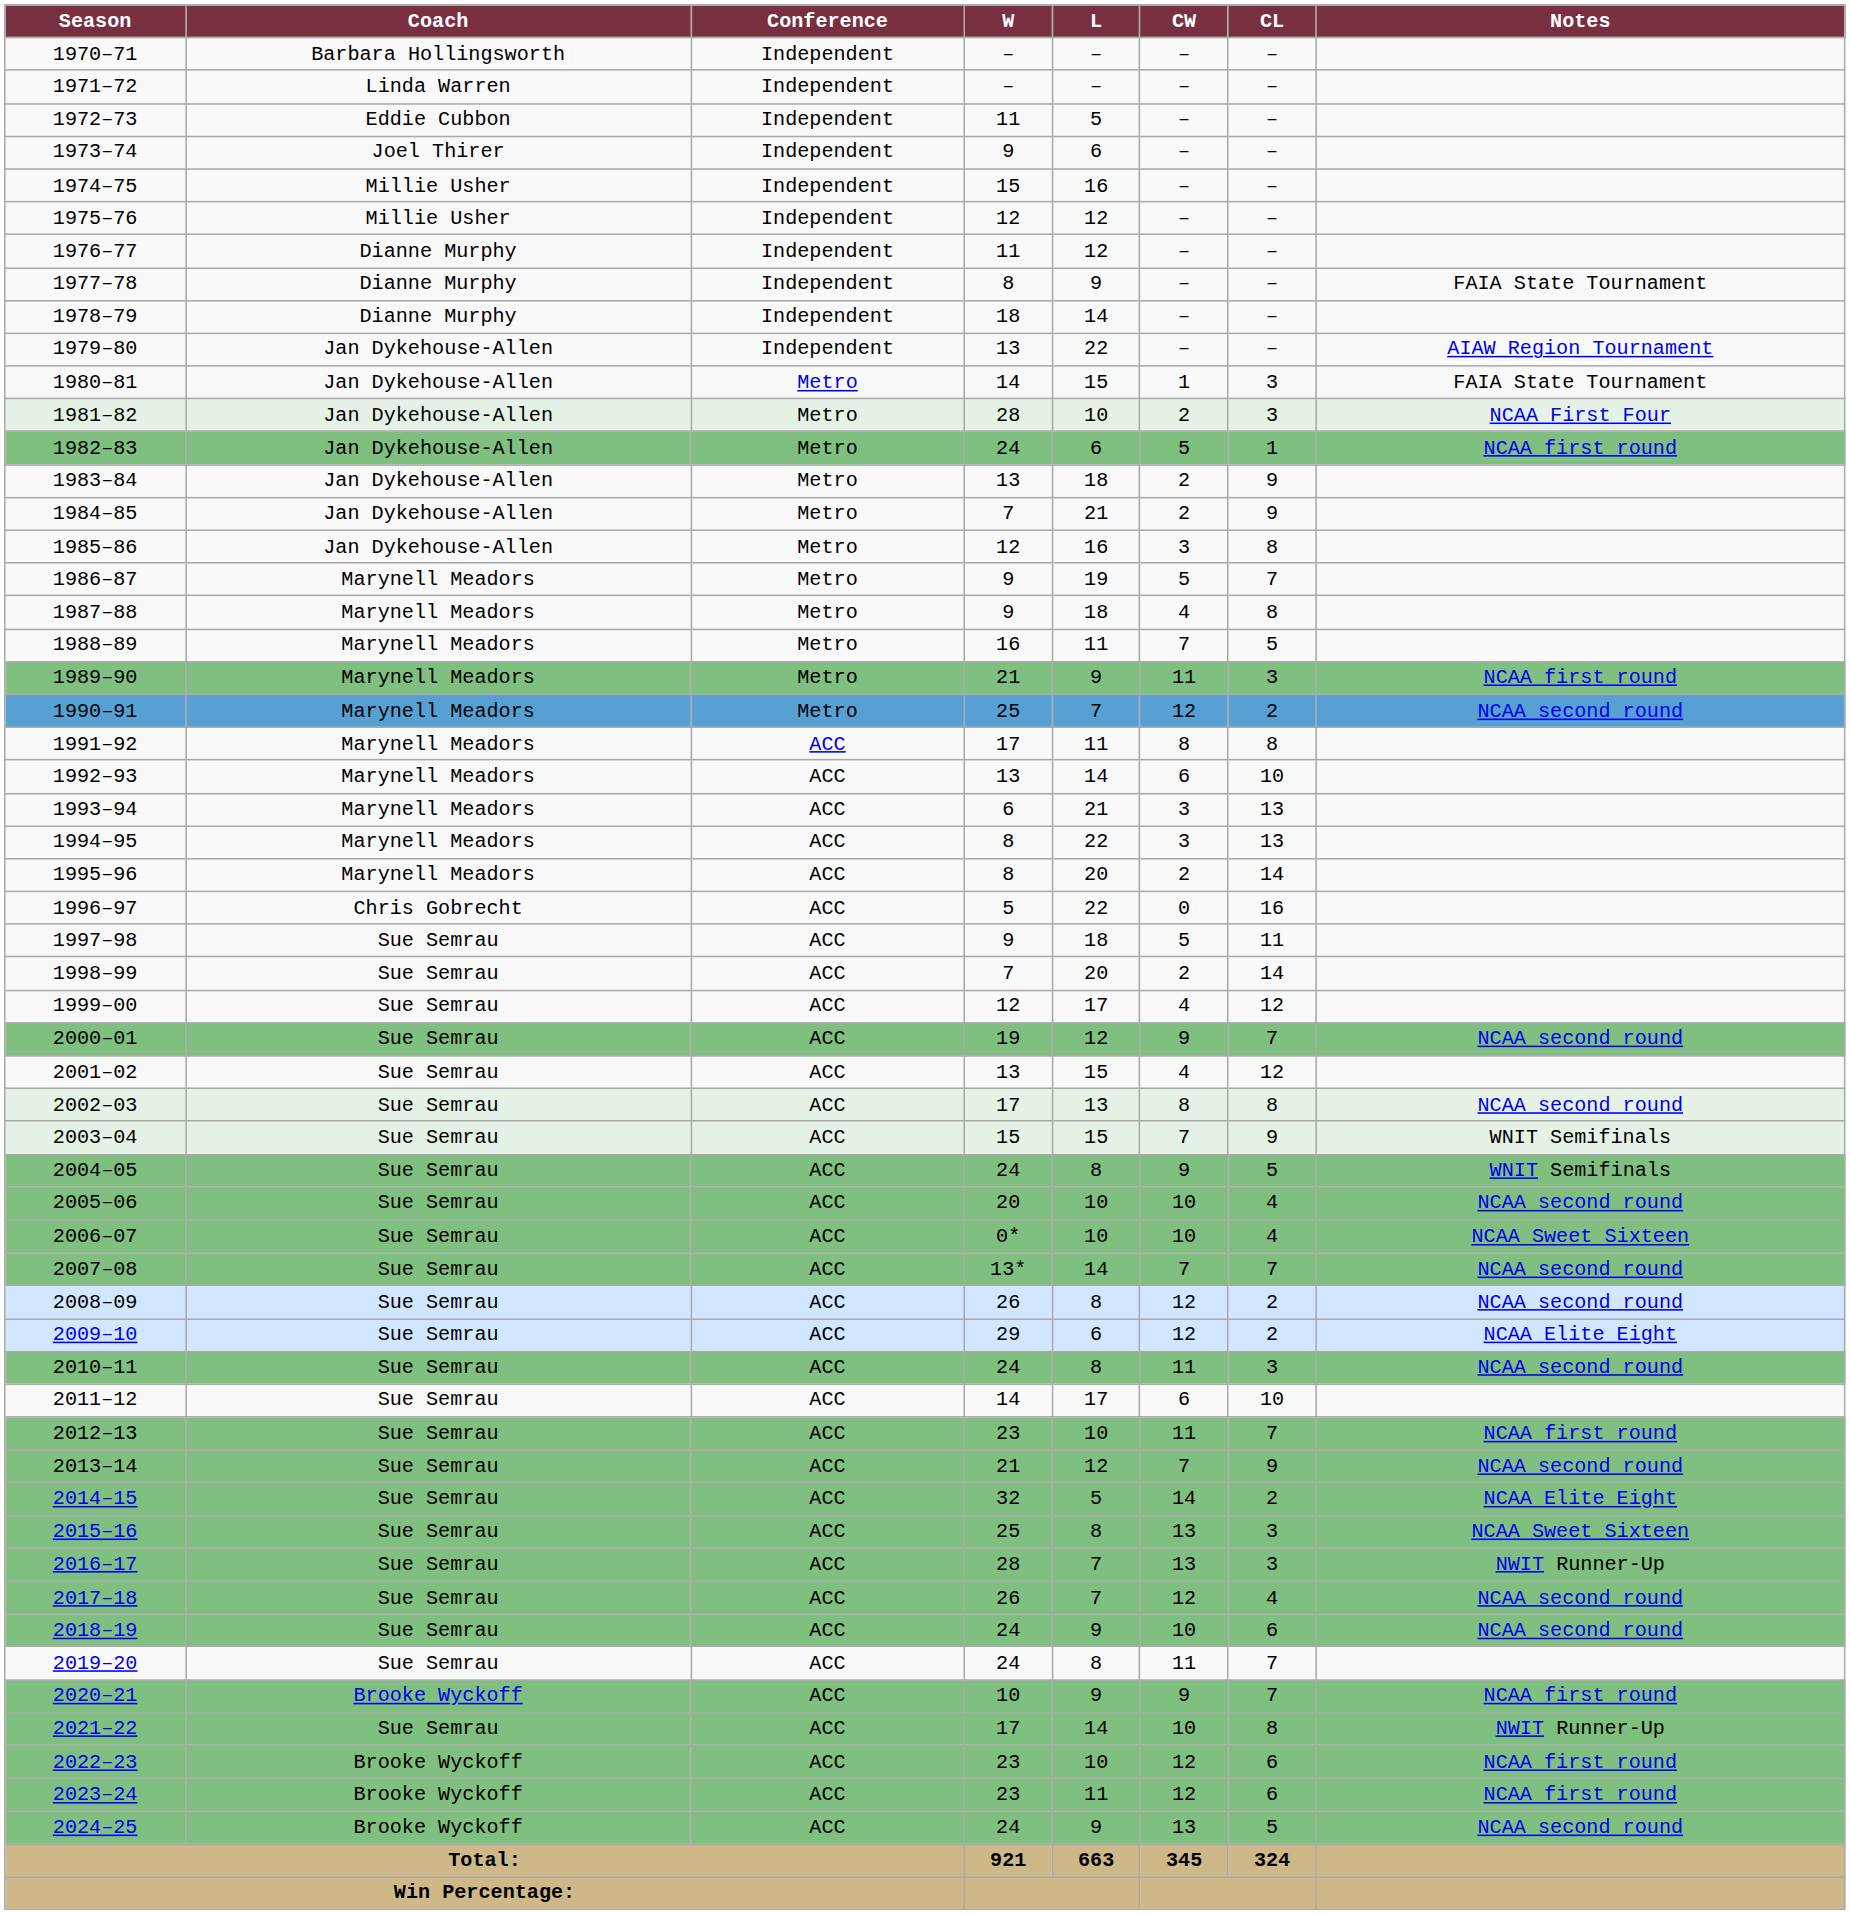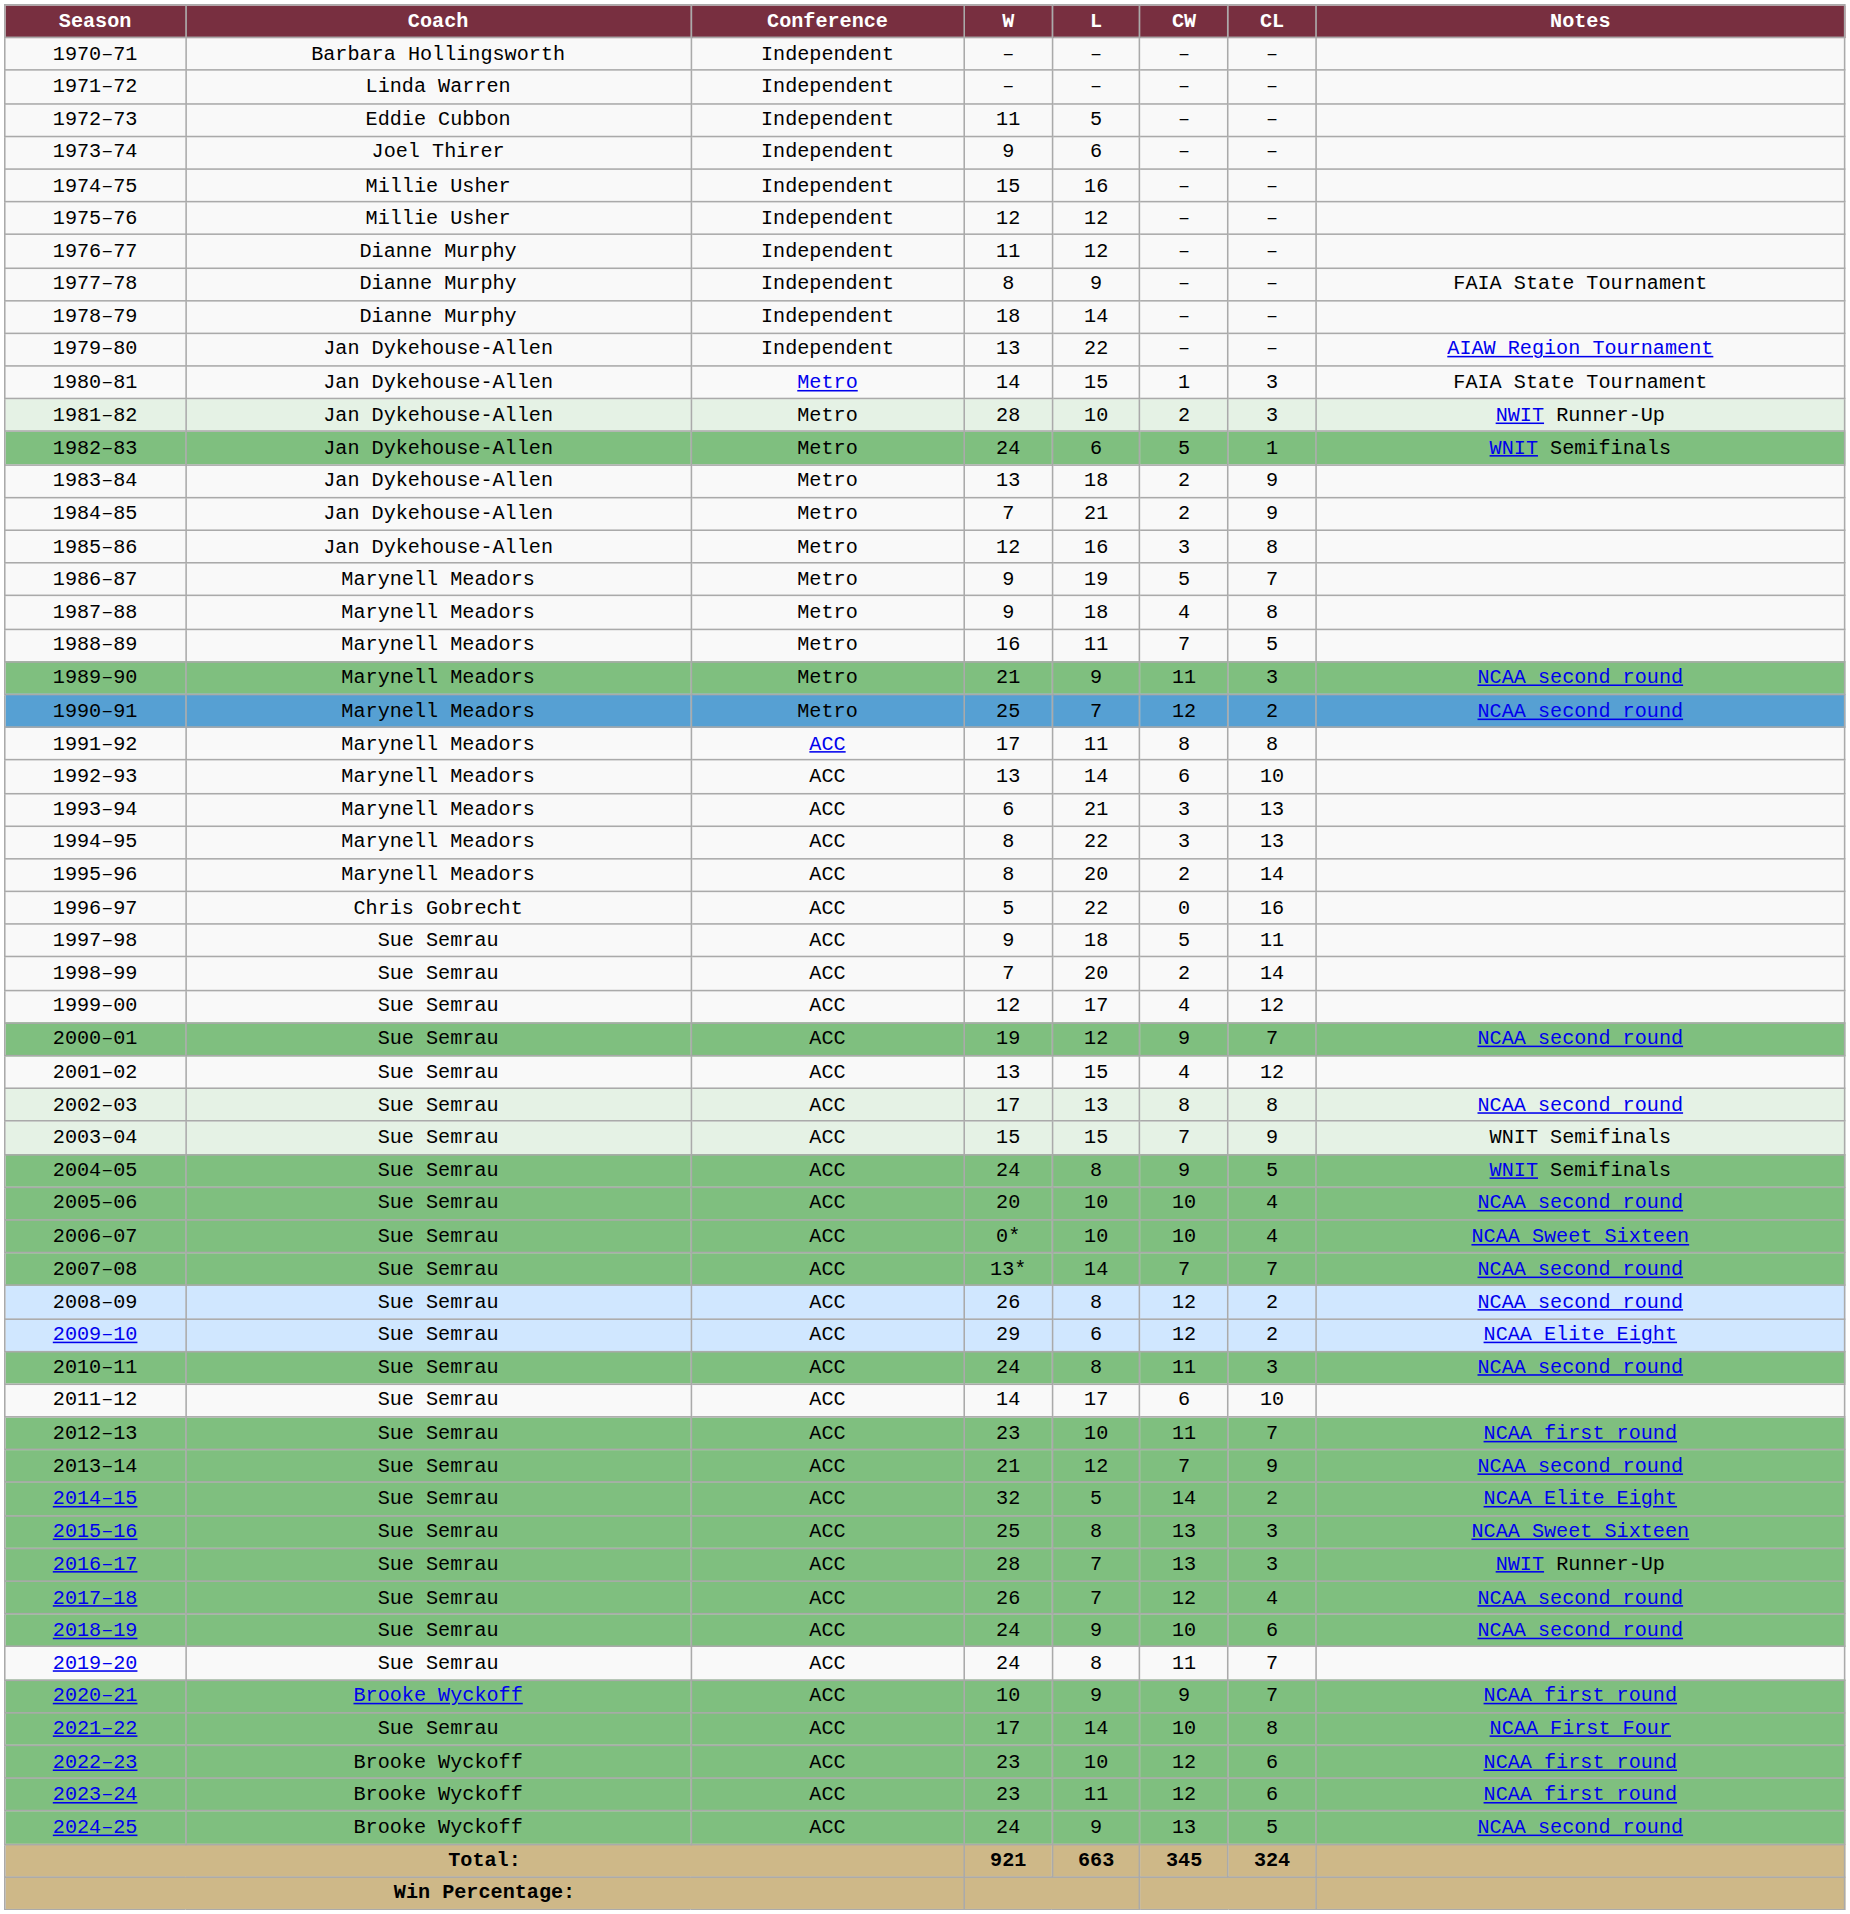1981–82 | Notes: NCAA First Four -> NWIT Runner-Up
1982–83 | Notes: NCAA first round -> WNIT Semifinals
1989–90 | Notes: NCAA first round -> NCAA second round
2021–22 | Notes: NWIT Runner-Up -> NCAA First Four
